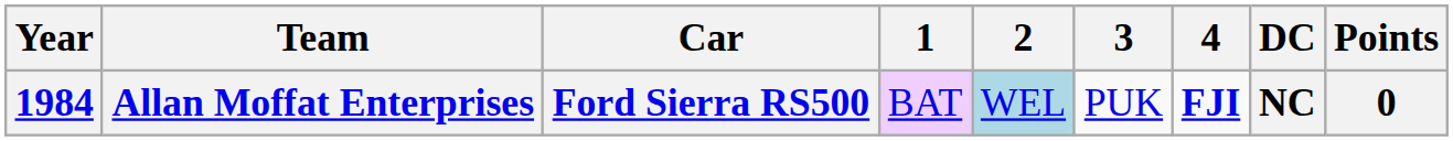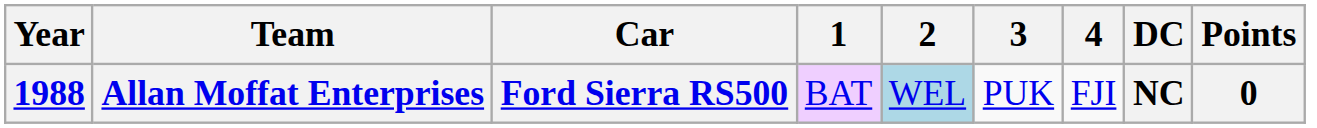Allan Moffat Enterprises | Year: 1984 -> 1988
Allan Moffat Enterprises | 4: bold -> normal
